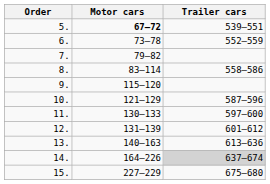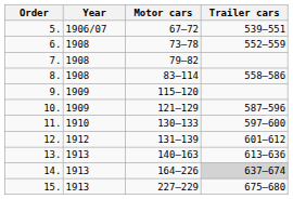+ column: Year | 1906/07 | 1908 | 1908 | 1908 | 1909 | 1909 | 1910 | 1912 | 1913 | 1913 | 1913
5. | Motor cars: bold -> normal
